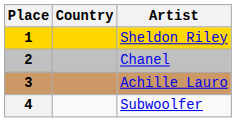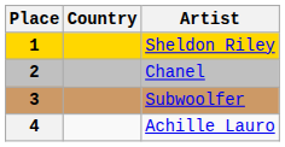3 | Artist: Achille Lauro -> Subwoolfer
4 | Artist: Subwoolfer -> Achille Lauro
